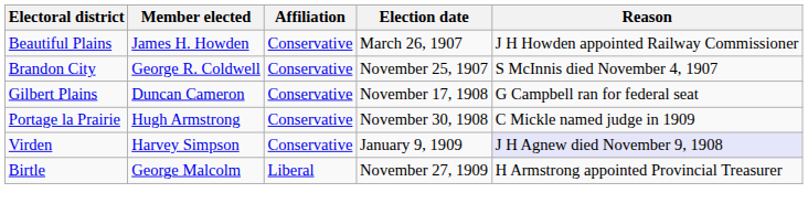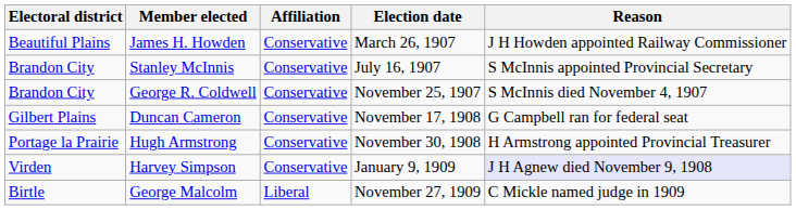+ row: Brandon City | Stanley McInnis | Conservative | July 16, 1907 | S McInnis appointed Provincial Secretary
Hugh Armstrong | Reason: C Mickle named judge in 1909 -> H Armstrong appointed Provincial Treasurer
George Malcolm | Reason: H Armstrong appointed Provincial Treasurer -> C Mickle named judge in 1909
